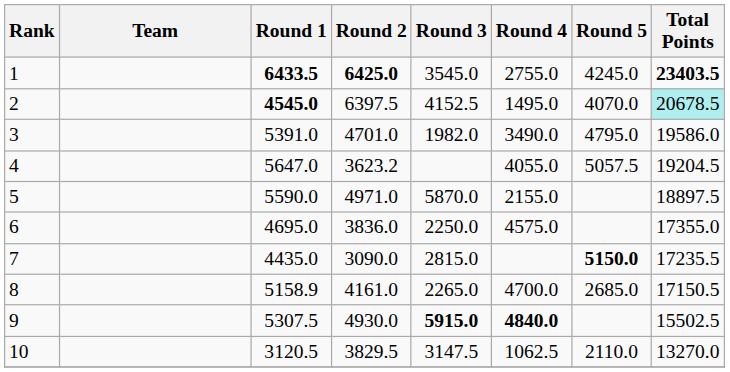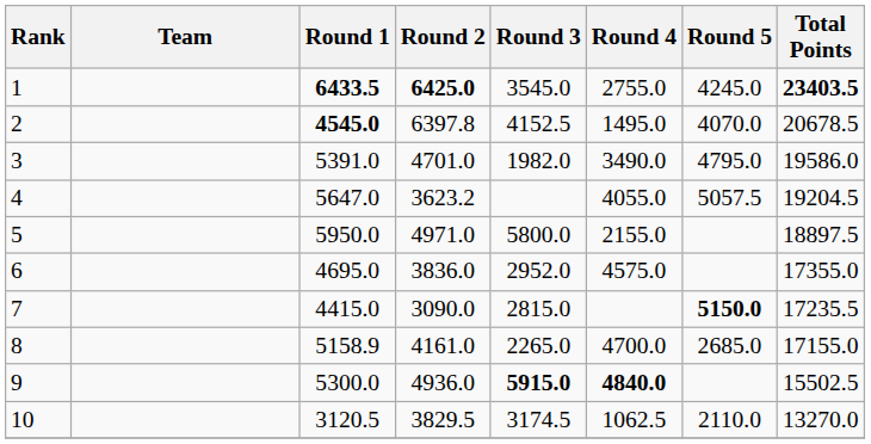2 | Round 2: 6397.5 -> 6397.8
2 | Total Points: paleturquoise background -> no background
5 | Round 1: 5590.0 -> 5950.0
5 | Round 3: 5870.0 -> 5800.0
6 | Round 3: 2250.0 -> 2952.0
7 | Round 1: 4435.0 -> 4415.0
8 | Total Points: 17150.5 -> 17155.0
9 | Round 1: 5307.5 -> 5300.0
9 | Round 2: 4930.0 -> 4936.0
10 | Round 3: 3147.5 -> 3174.5
